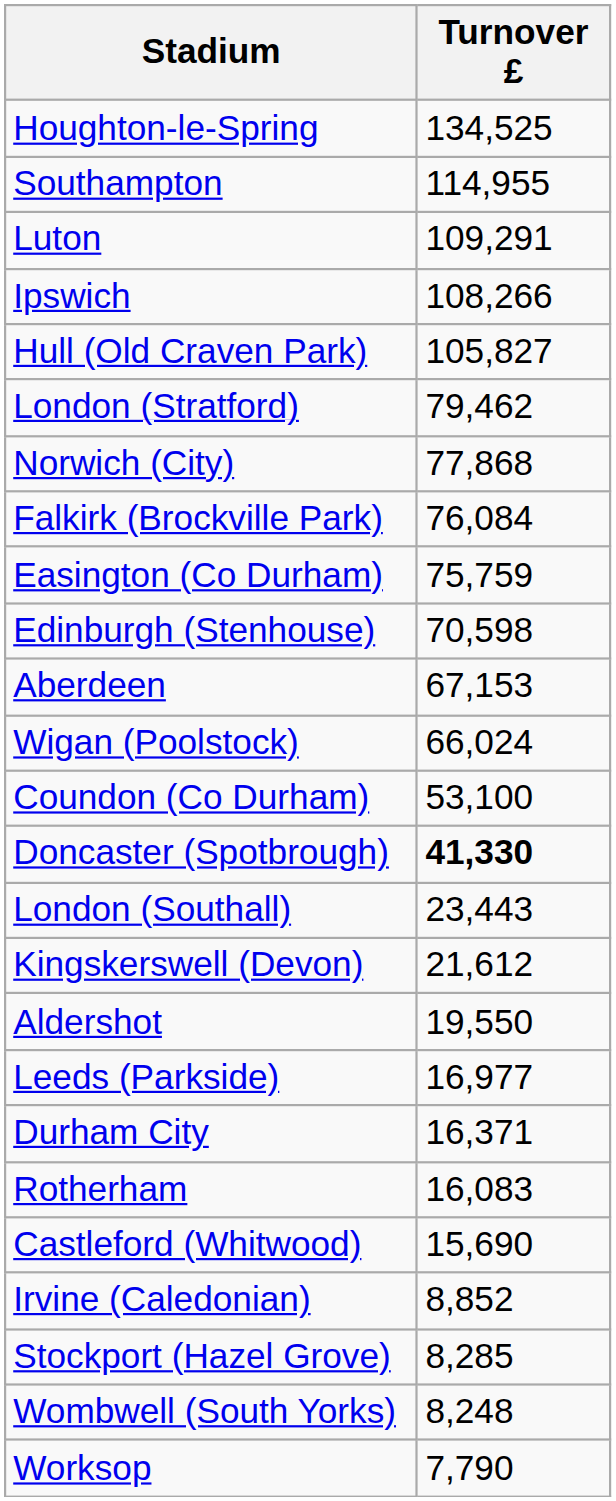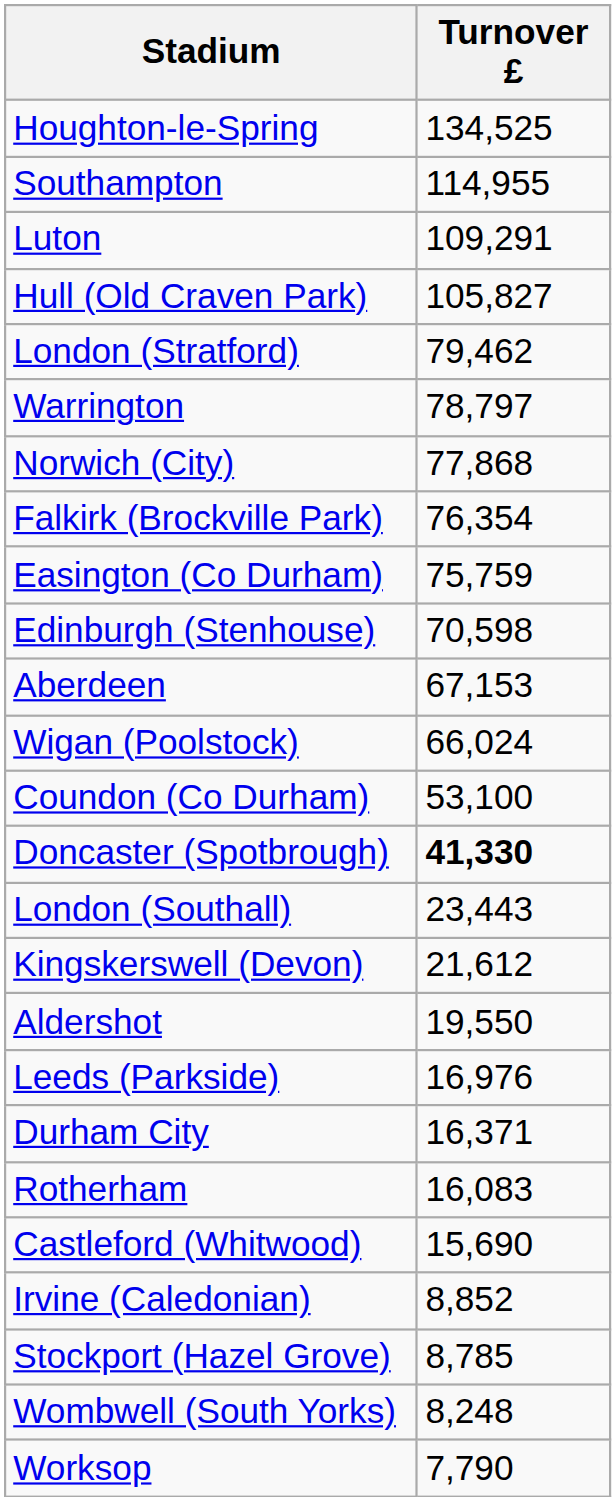- row: Ipswich | 108,266
+ row: Warrington | 78,797
Falkirk (Brockville Park) | Turnover £: 76,084 -> 76,354
Leeds (Parkside) | Turnover £: 16,977 -> 16,976
Stockport (Hazel Grove) | Turnover £: 8,285 -> 8,785
